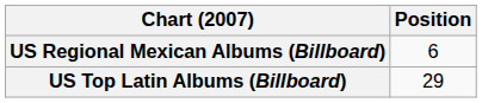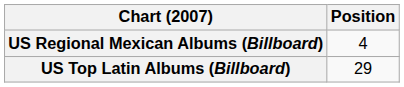US Regional Mexican Albums (Billboard) | Position: 6 -> 4
